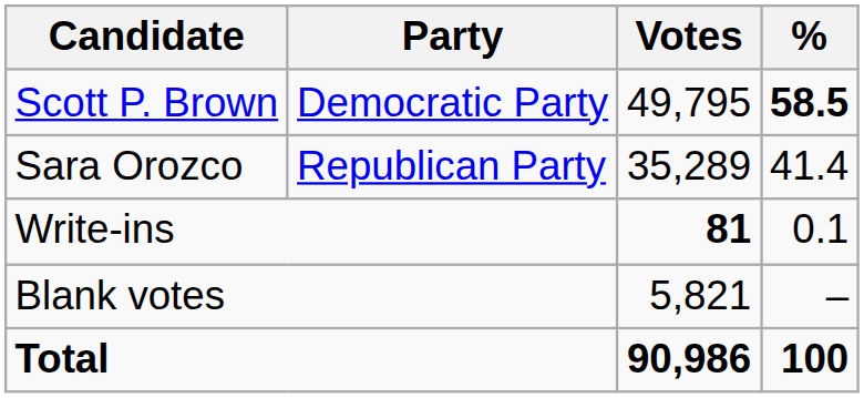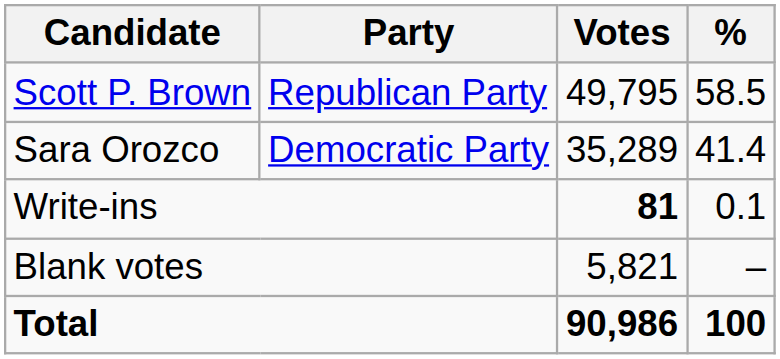Scott P. Brown | Party: Democratic Party -> Republican Party
Scott P. Brown | %: bold -> normal
Sara Orozco | Party: Republican Party -> Democratic Party
